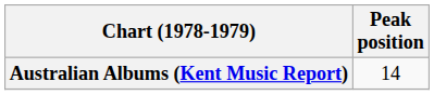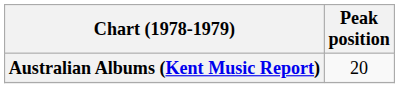Australian Albums (Kent Music Report) | Peak position: 14 -> 20
